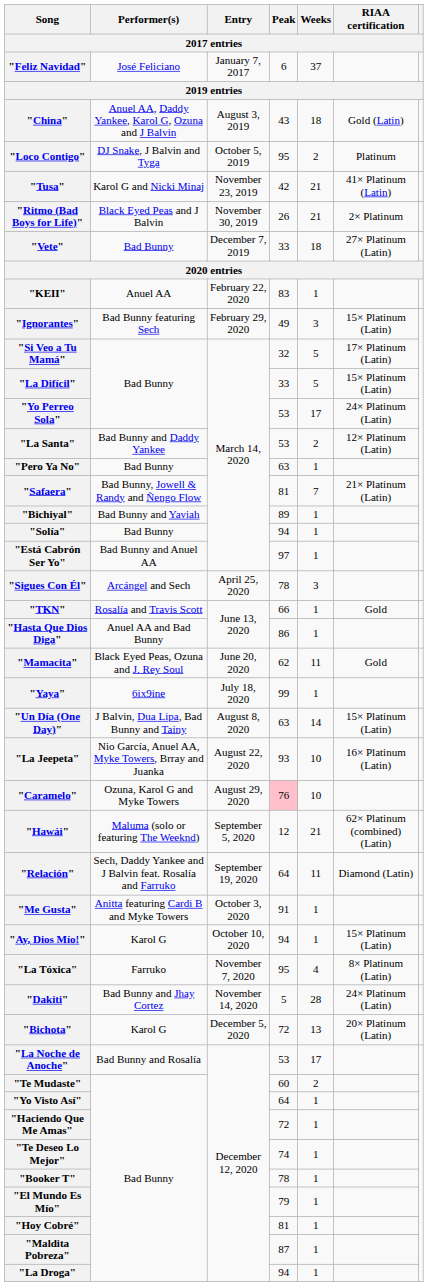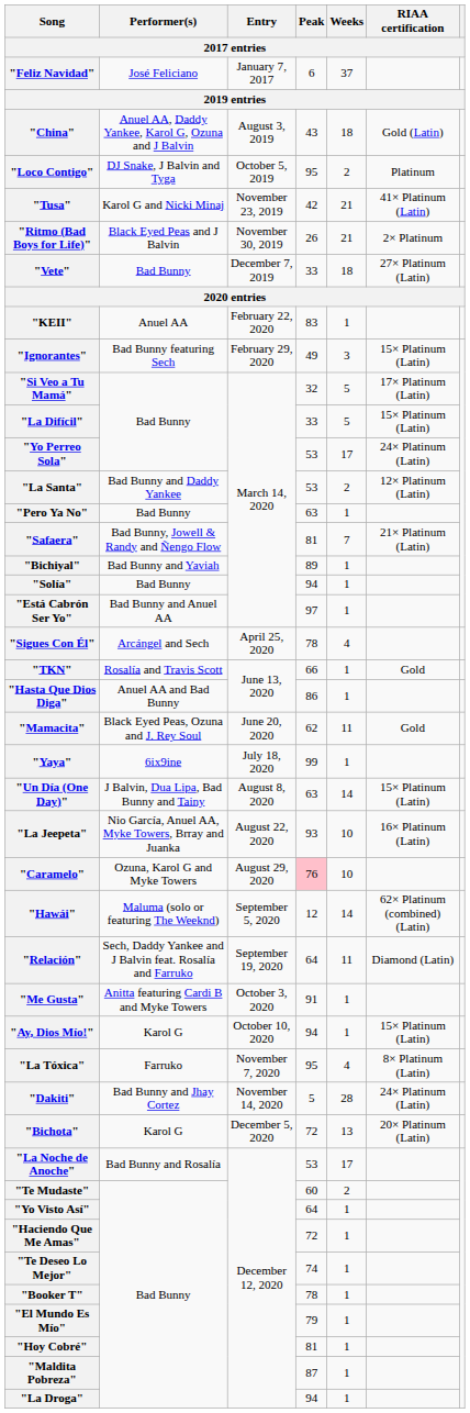"Sigues Con Él" | Weeks: 3 -> 4
"Hawái" | Weeks: 21 -> 14
